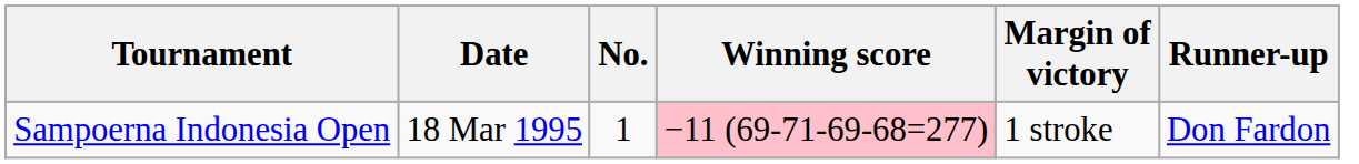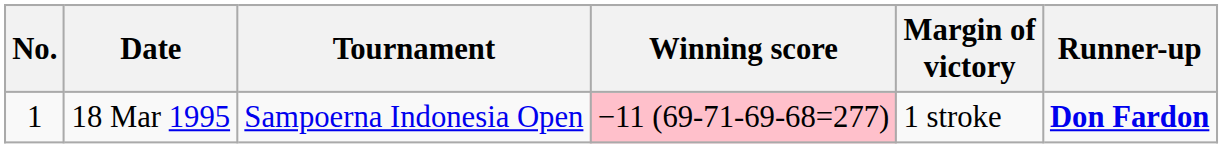columns swapped: No. <-> Tournament
18 Mar 1995 | Runner-up: normal -> bold
